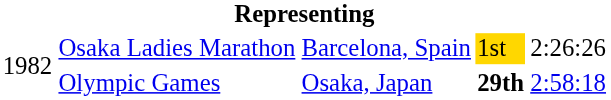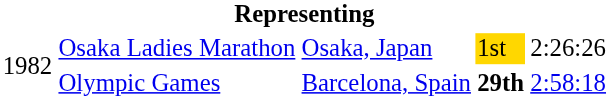Osaka Ladies Marathon | column 3: Barcelona, Spain -> Osaka, Japan
Olympic Games | column 3: Osaka, Japan -> Barcelona, Spain
